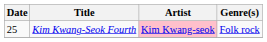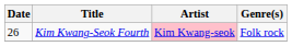Kim Kwang-Seok Fourth | Date: 25 -> 26
